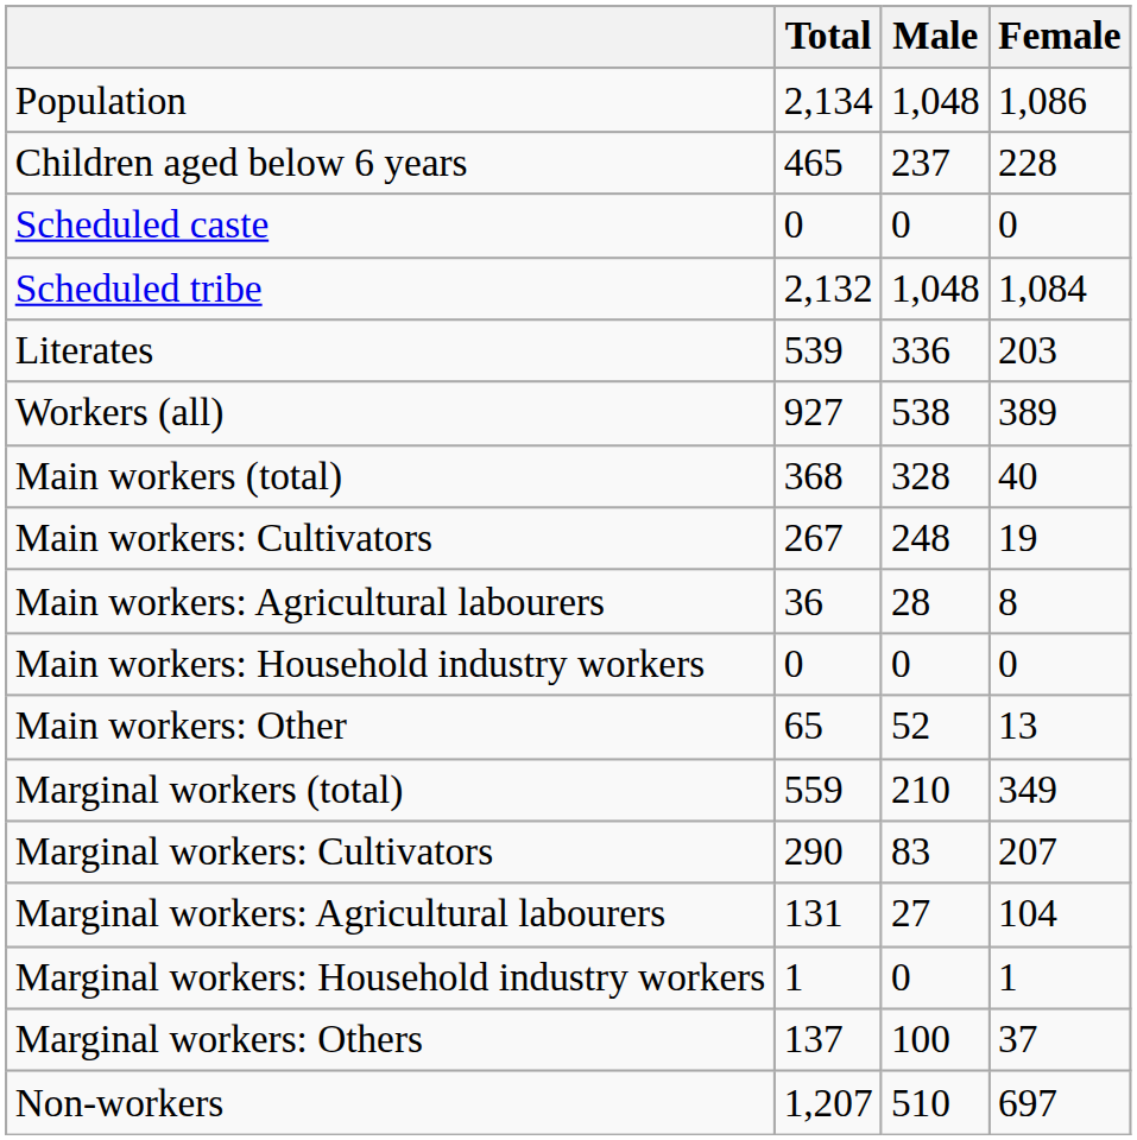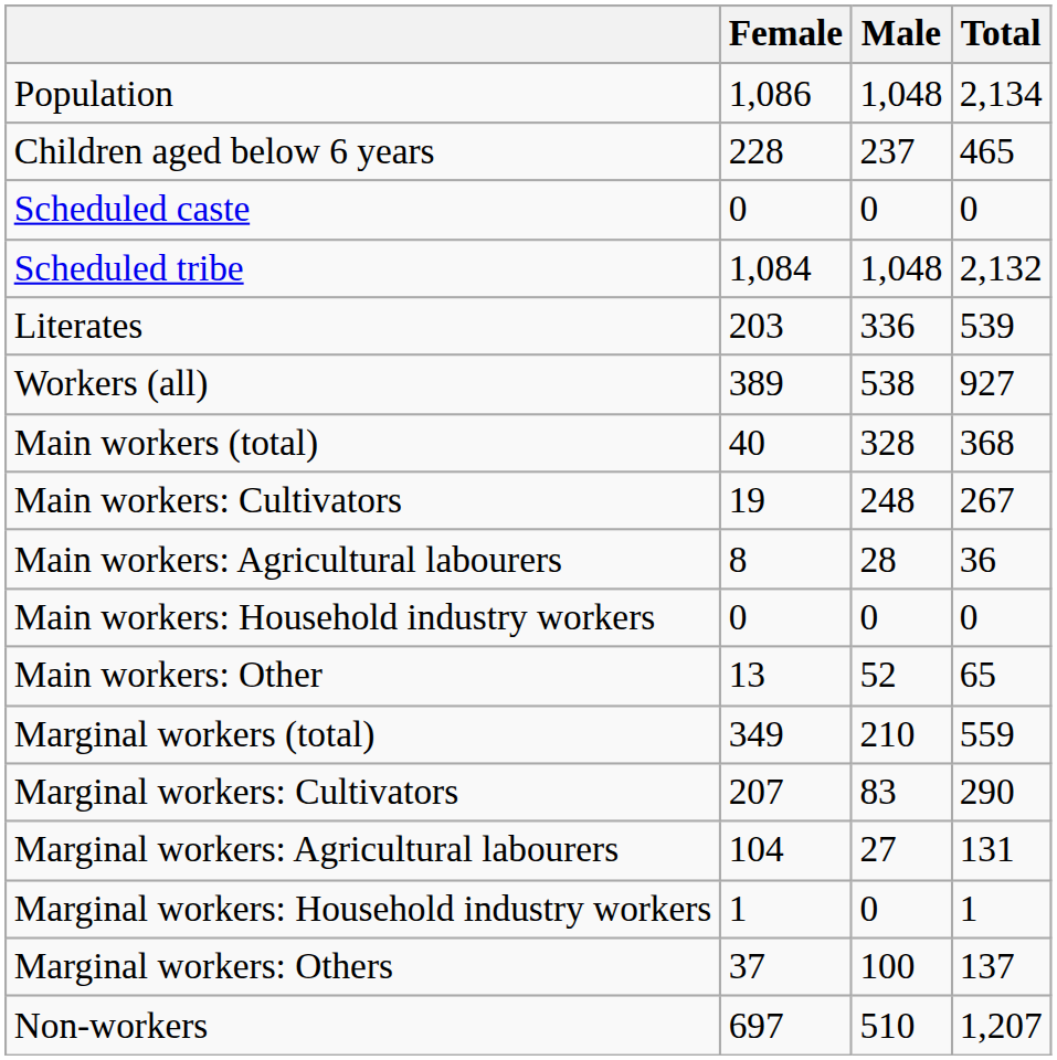columns swapped: Total <-> Female
